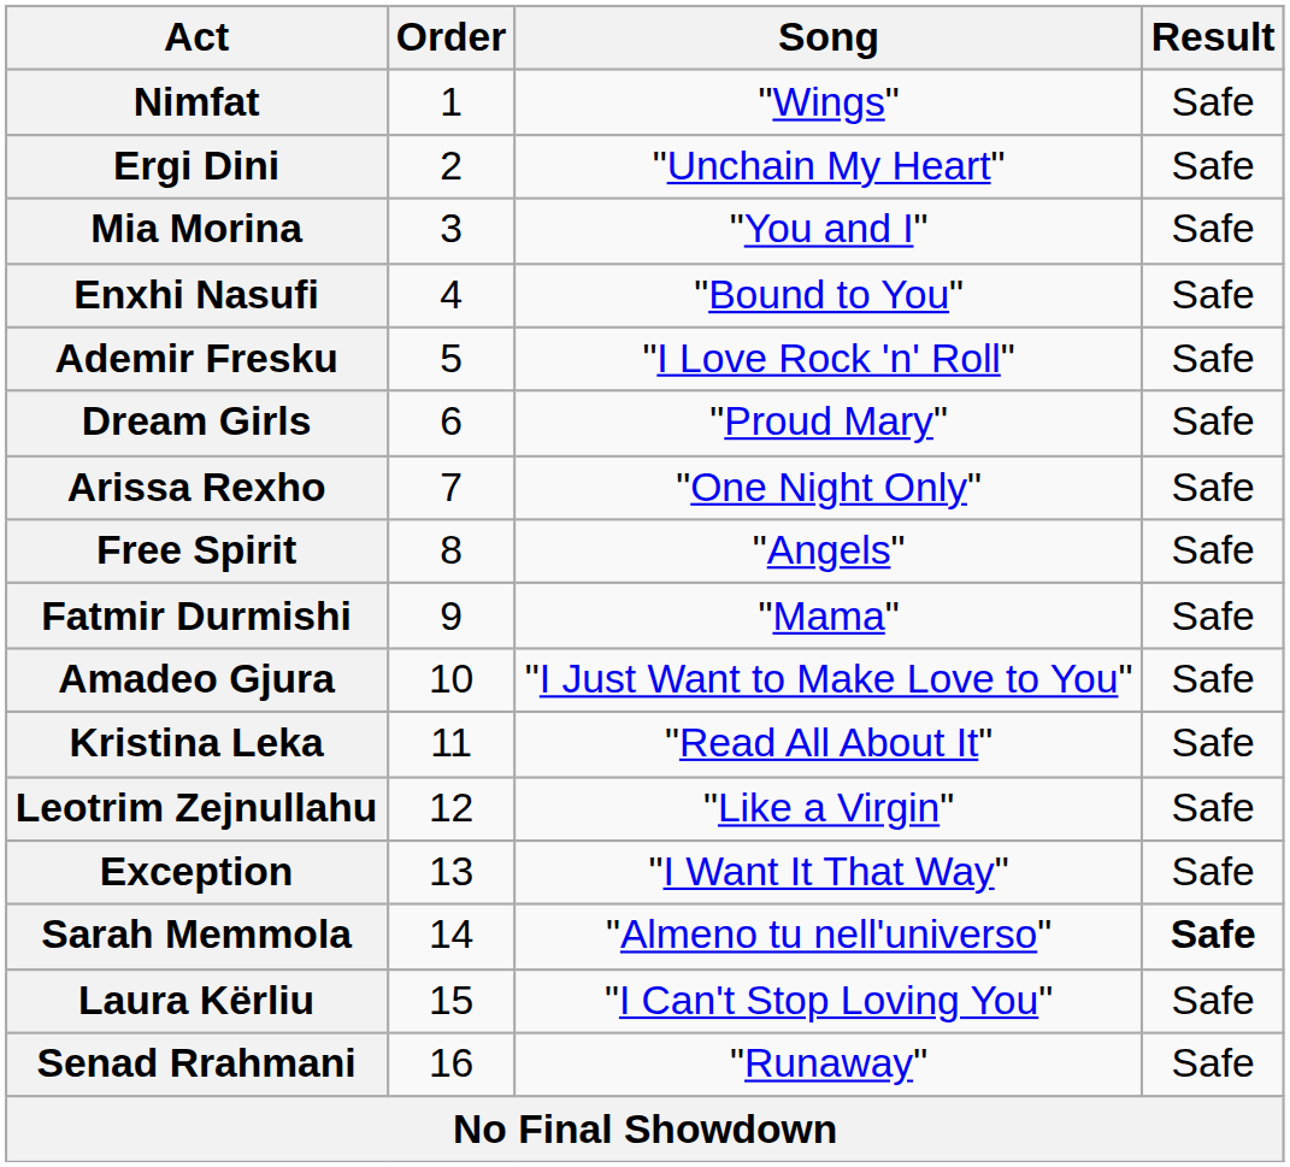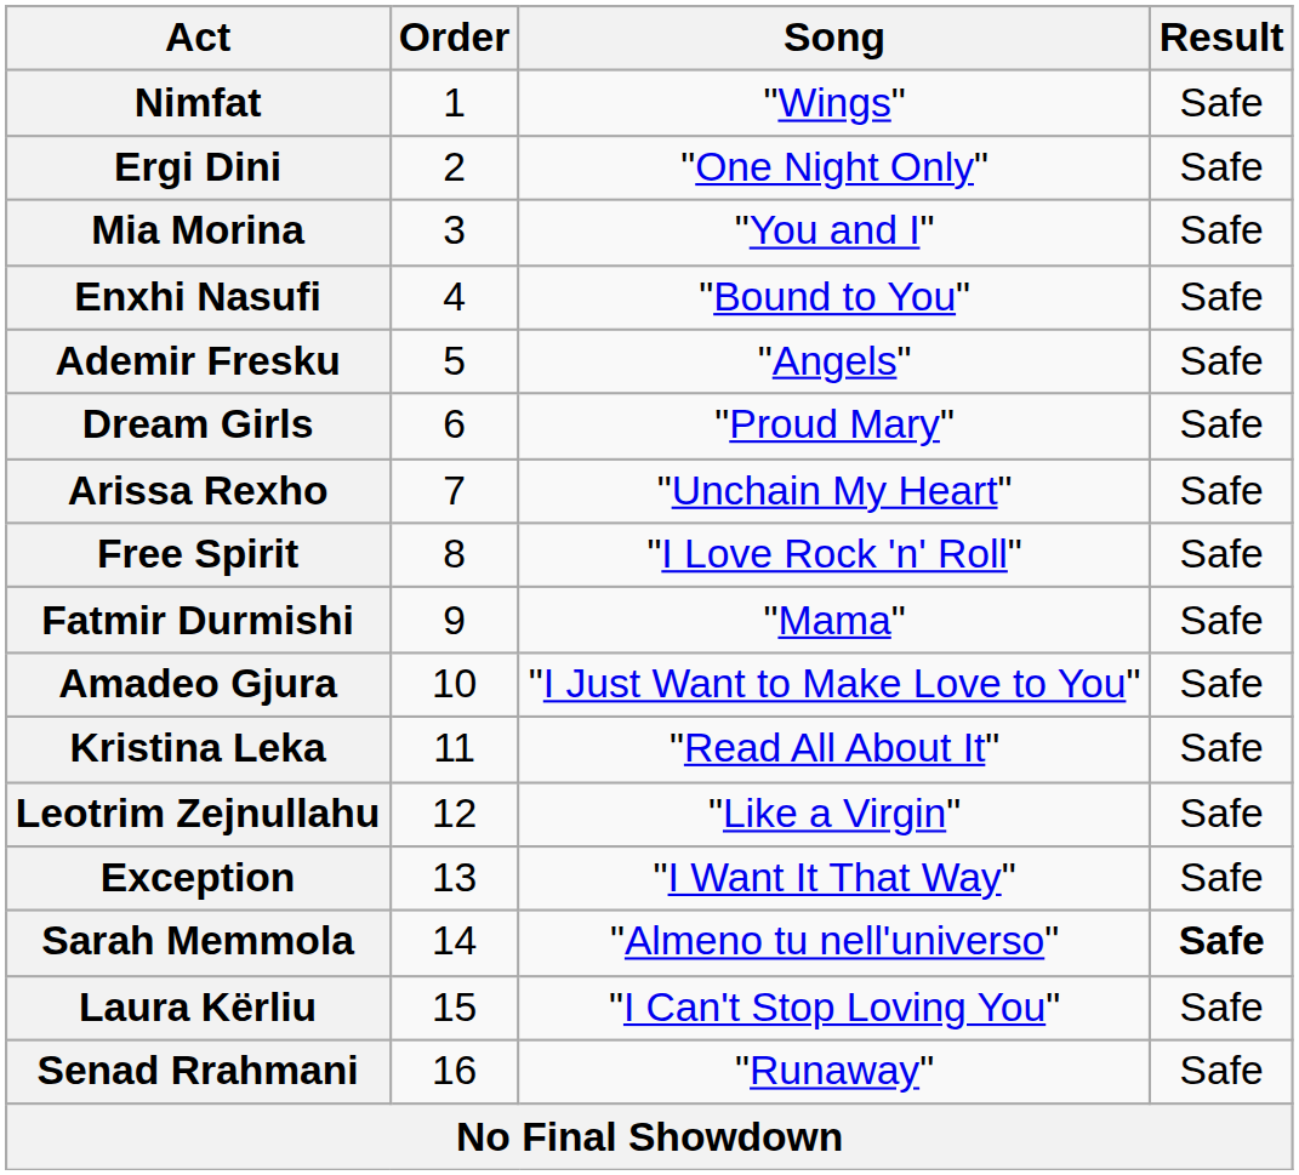Ergi Dini | Song: "Unchain My Heart" -> "One Night Only"
Ademir Fresku | Song: "I Love Rock 'n' Roll" -> "Angels"
Arissa Rexho | Song: "One Night Only" -> "Unchain My Heart"
Free Spirit | Song: "Angels" -> "I Love Rock 'n' Roll"
